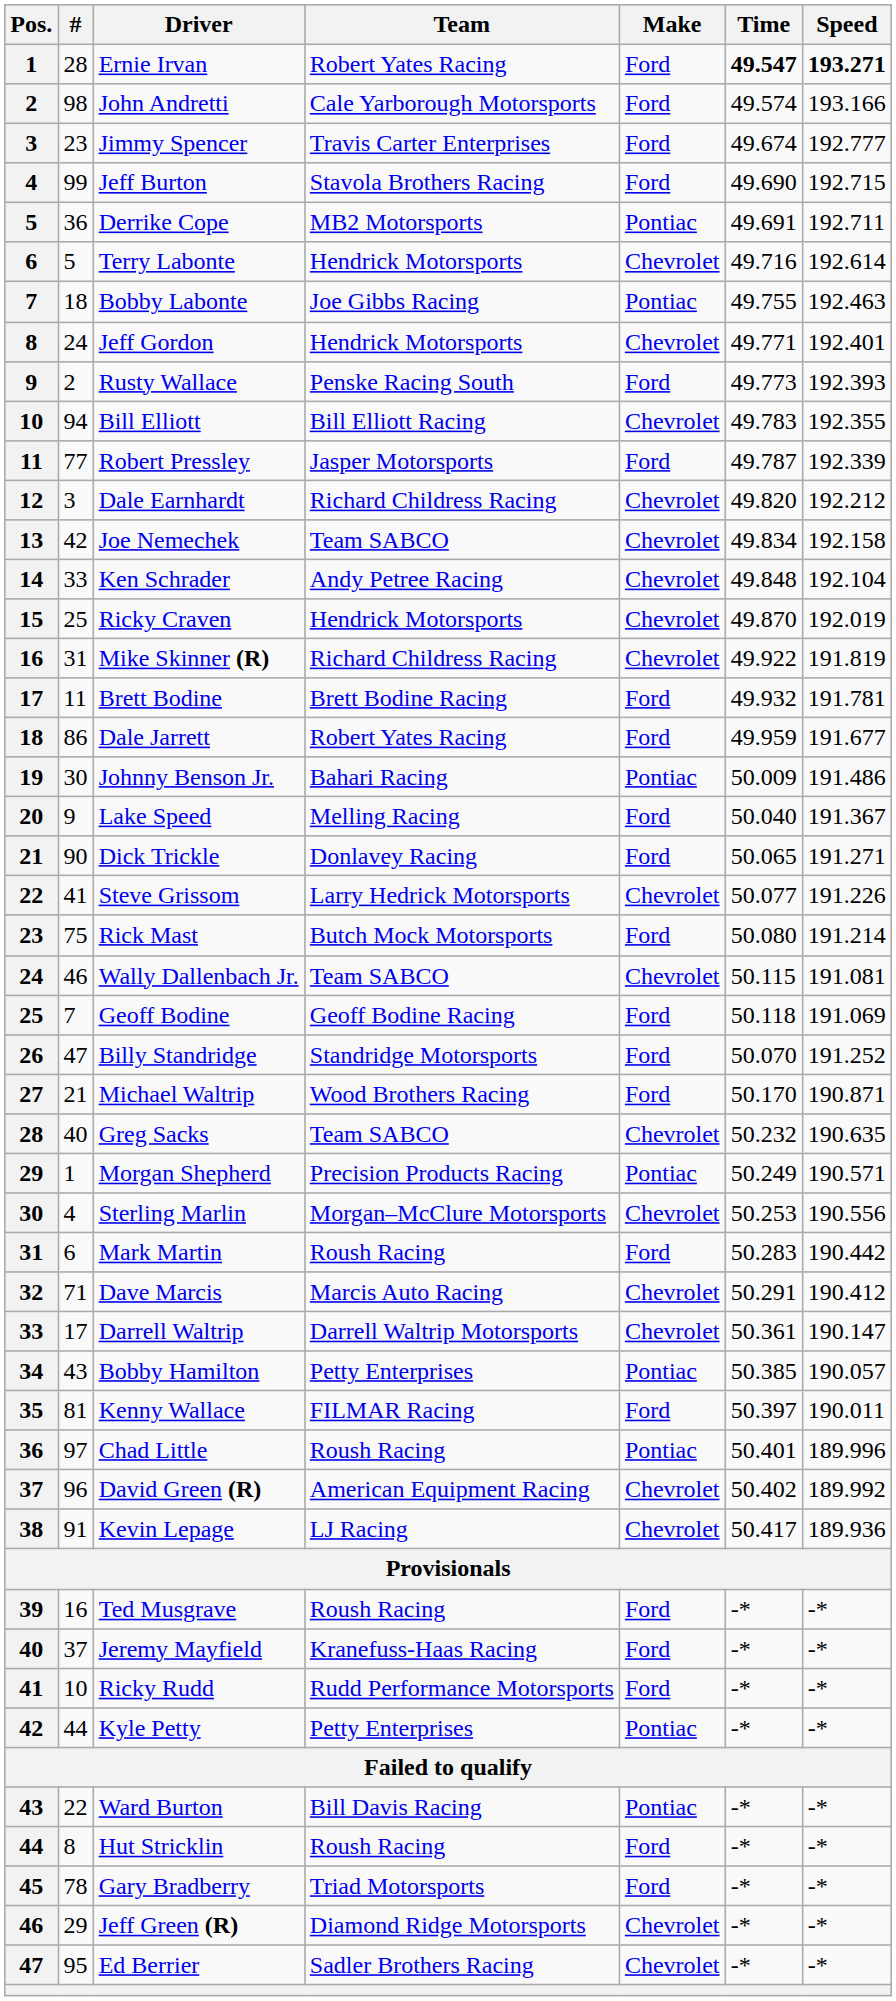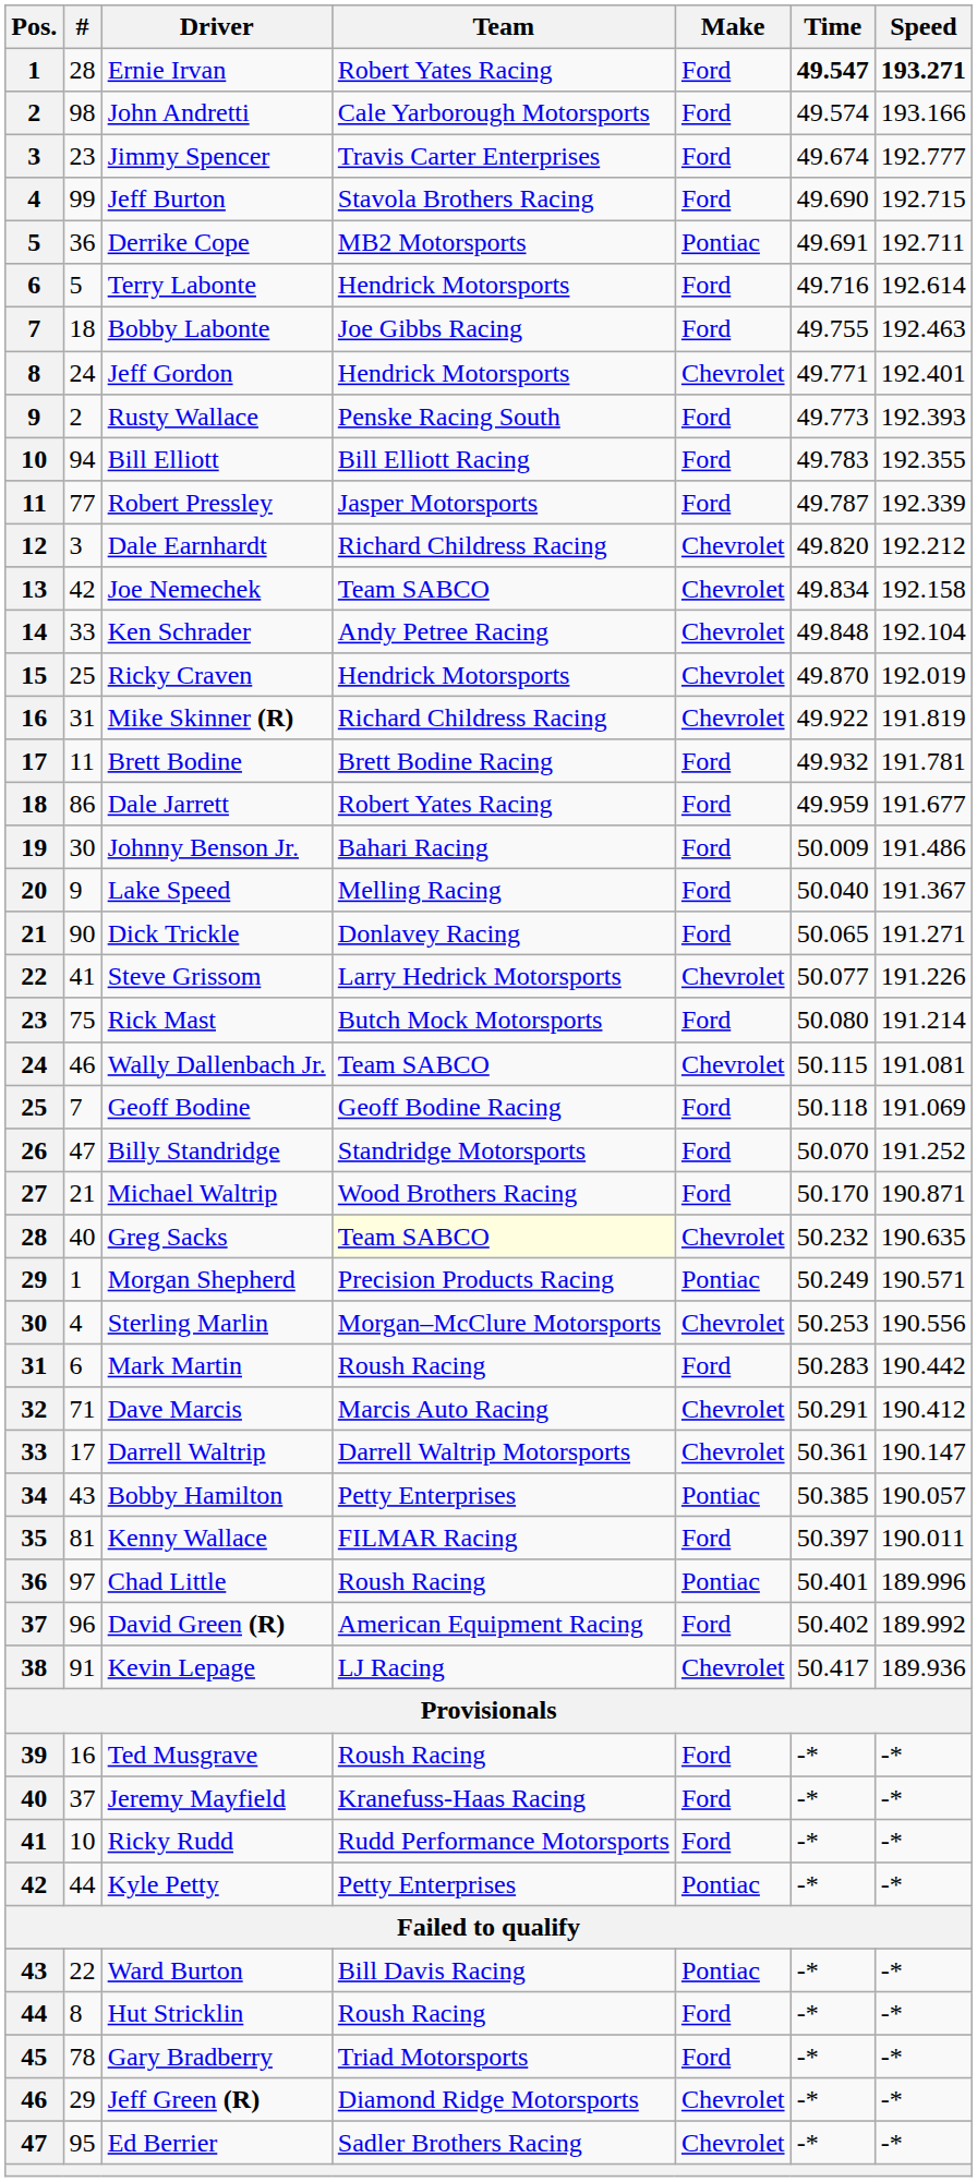Terry Labonte | Make: Chevrolet -> Ford
Bobby Labonte | Make: Pontiac -> Ford
Bill Elliott | Make: Chevrolet -> Ford
Johnny Benson Jr. | Make: Pontiac -> Ford
Greg Sacks | Team: no background -> lightyellow background
David Green (R) | Make: Chevrolet -> Ford
